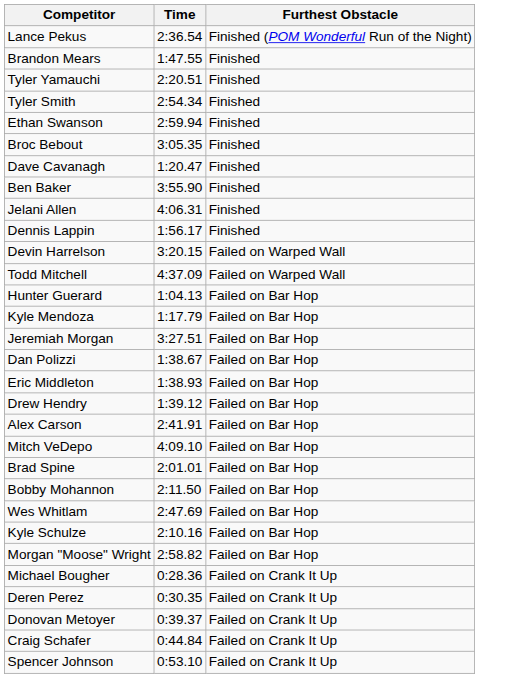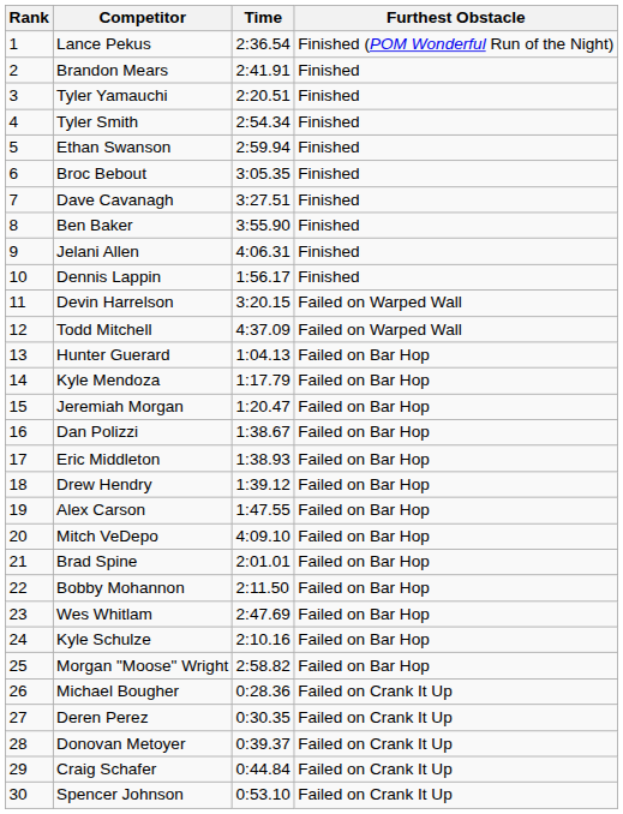+ column: Rank | 1 | 2 | 3 | 4 | 5 | 6 | 7 | 8 | 9 | 10 | 11 | 12 | 13 | 14 | 15 | 16 | 17 | 18 | 19 | 20 | 21 | 22 | 23 | 24 | 25 | 26 | 27 | 28 | 29 | 30
Brandon Mears | Time: 1:47.55 -> 2:41.91
Dave Cavanagh | Time: 1:20.47 -> 3:27.51
Jeremiah Morgan | Time: 3:27.51 -> 1:20.47
Alex Carson | Time: 2:41.91 -> 1:47.55
